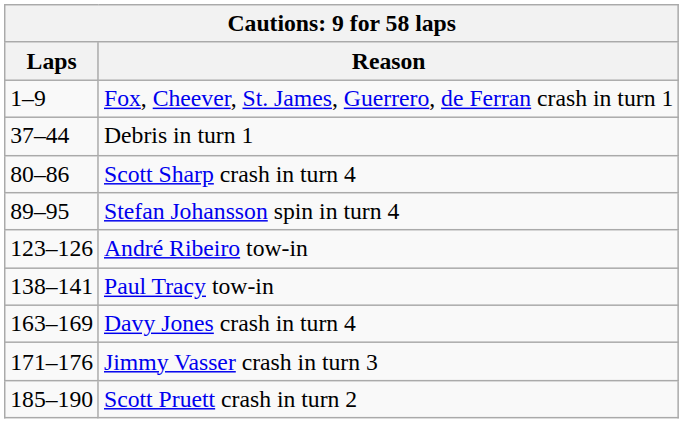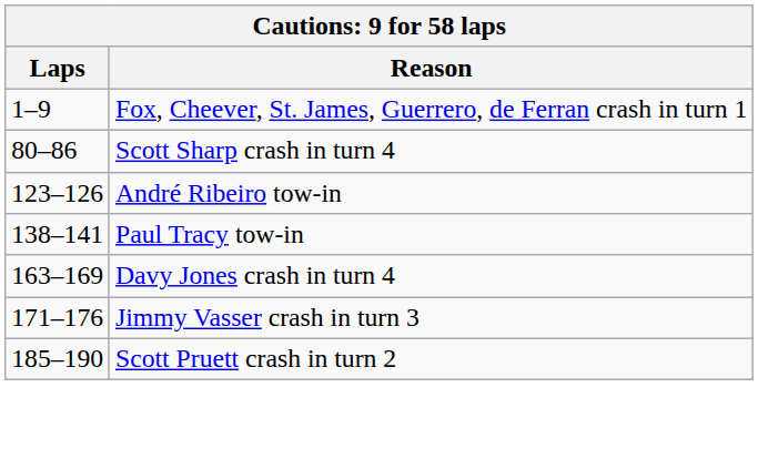- row: 37–44 | Debris in turn 1
- row: 89–95 | Stefan Johansson spin in turn 4
